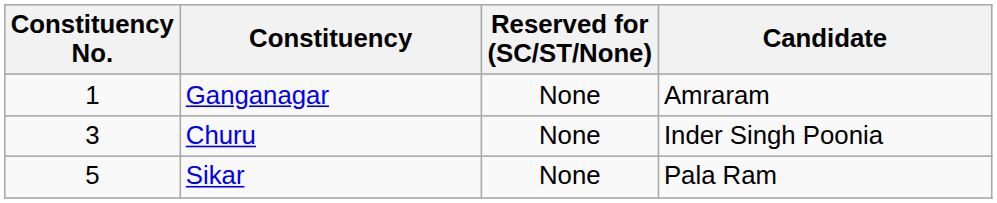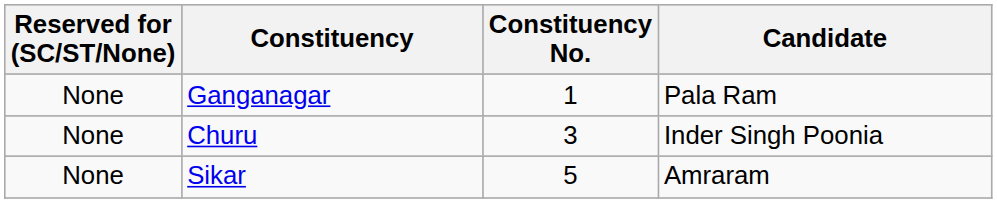columns swapped: Constituency No. <-> Reserved for (SC/ST/None)
Ganganagar | Candidate: Amraram -> Pala Ram
Sikar | Candidate: Pala Ram -> Amraram
